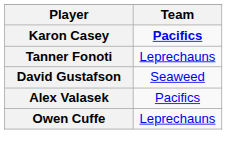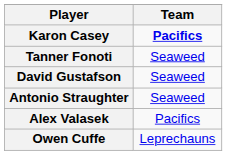Tanner Fonoti | Team: Leprechauns -> Seaweed
+ row: Antonio Straughter | Seaweed
